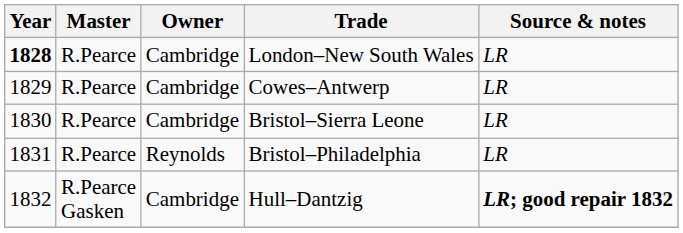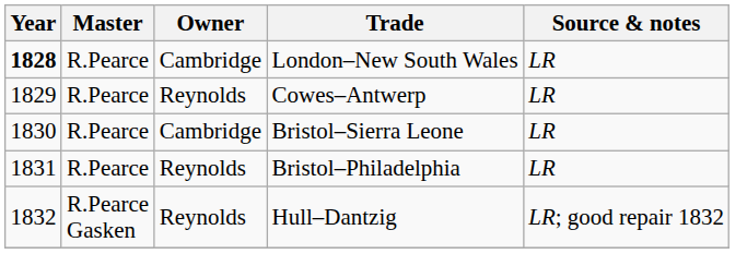Cowes–Antwerp | Owner: Cambridge -> Reynolds
Hull–Dantzig | Owner: Cambridge -> Reynolds
Hull–Dantzig | Source & notes: bold -> normal
